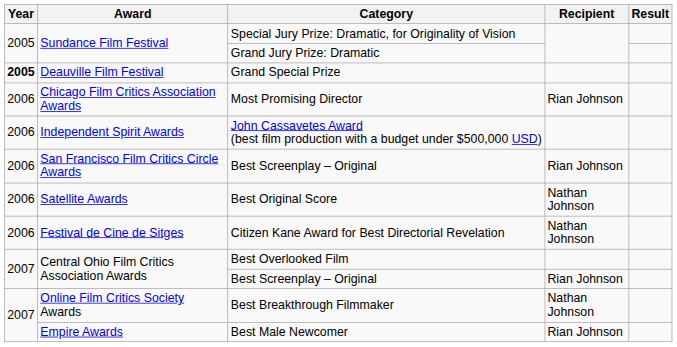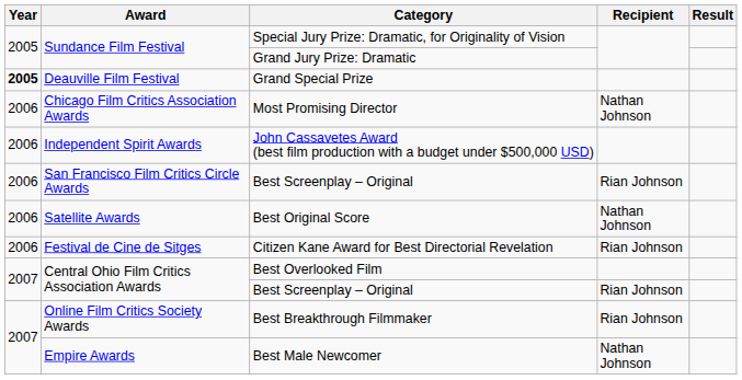Most Promising Director | Recipient: Rian Johnson -> Nathan Johnson
Citizen Kane Award for Best Directorial Revelation | Recipient: Nathan Johnson -> Rian Johnson
Best Breakthrough Filmmaker | Recipient: Nathan Johnson -> Rian Johnson
Best Male Newcomer | Recipient: Rian Johnson -> Nathan Johnson
